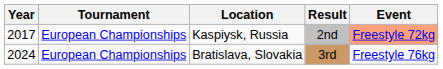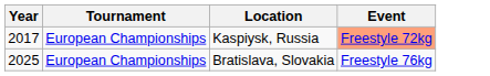- column: Result | 2nd | 3rd
Bratislava, Slovakia | Year: 2024 -> 2025
